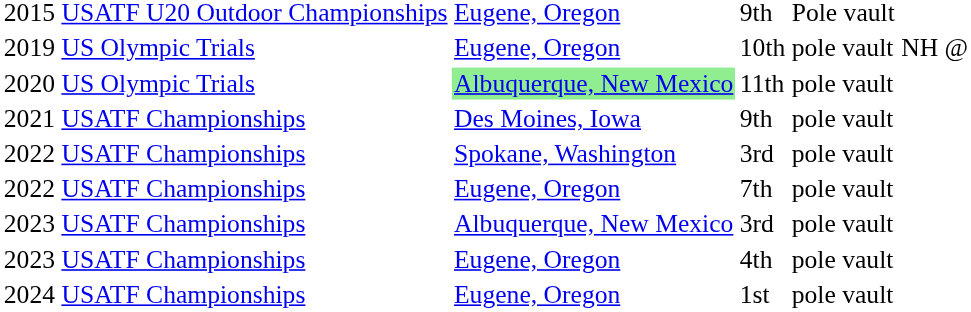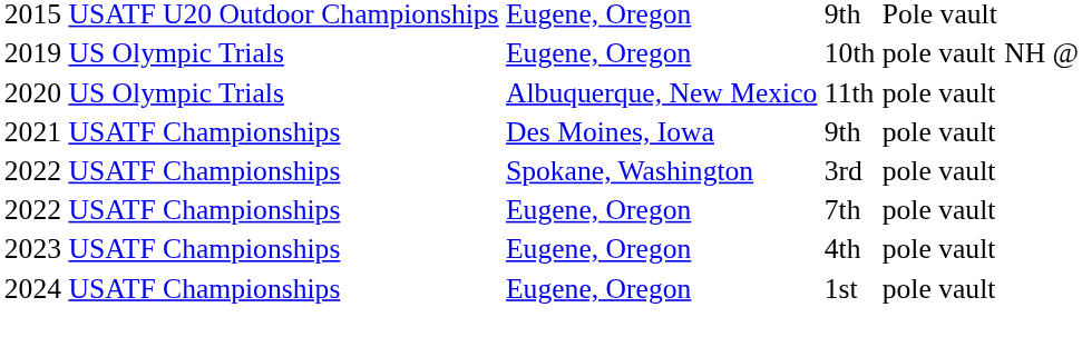11th | column 3: lightgreen background -> no background
- row: 2023 | USATF Championships | Albuquerque, New Mexico | 3rd | pole vault
